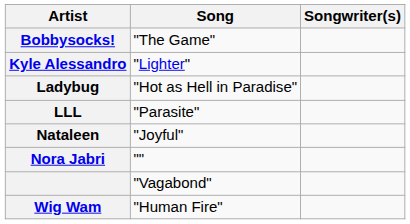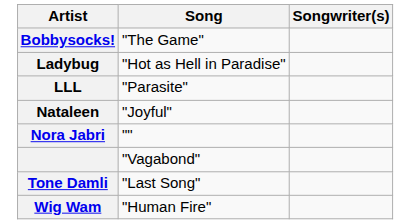- row: Kyle Alessandro | "Lighter"
+ row: Tone Damli | "Last Song"
